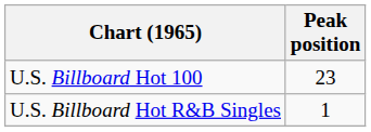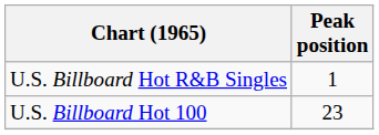rows swapped: U.S. Billboard Hot 100 <-> U.S. Billboard Hot R&B Singles
